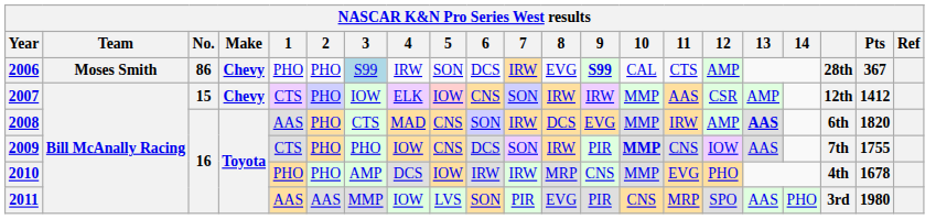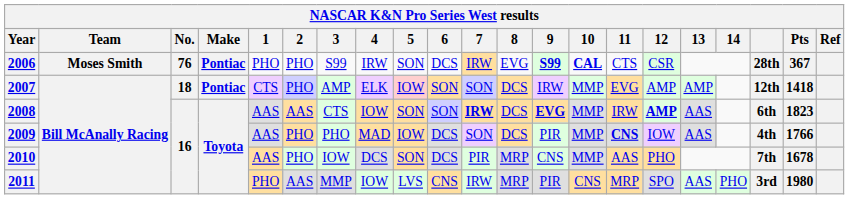2006 | No.: 86 -> 76
2006 | Make: Chevy -> Pontiac
2006 | 3: lightblue background -> no background
2006 | 10: normal -> bold
2006 | 12: AMP -> CSR
2007 | No.: 15 -> 18
2007 | Make: Chevy -> Pontiac
2007 | 3: IOW -> AMP
2007 | 6: CNS -> SON
2007 | 8: IRW -> DCS
2007 | 11: AAS -> EVG
2007 | 12: CSR -> AMP
2007 | Pts: 1412 -> 1418
2008 | 2: PHO -> AAS
2008 | 4: MAD -> IOW
2008 | 5: CNS -> SON
2008 | 7: normal -> bold
2008 | 9: normal -> bold
2008 | 12: normal -> bold
2008 | 13: bold -> normal
2008 | Pts: 1820 -> 1823
2009 | 1: CTS -> AAS
2009 | 4: IOW -> MAD
2009 | 5: CNS -> IOW
2009 | 8: IRW -> DCS
2009 | 10: bold -> normal
2009 | 11: normal -> bold
2009 | column 19: 7th -> 4th
2009 | Pts: 1755 -> 1766
2010 | 1: PHO -> AAS
2010 | 3: AMP -> IOW
2010 | 5: IOW -> SON
2010 | 6: IRW -> DCS
2010 | 7: IRW -> PIR
2010 | 11: EVG -> AAS
2010 | column 19: 4th -> 7th
2011 | 1: AAS -> PHO
2011 | 6: SON -> CNS
2011 | 7: PIR -> IRW
2011 | 8: EVG -> MRP
